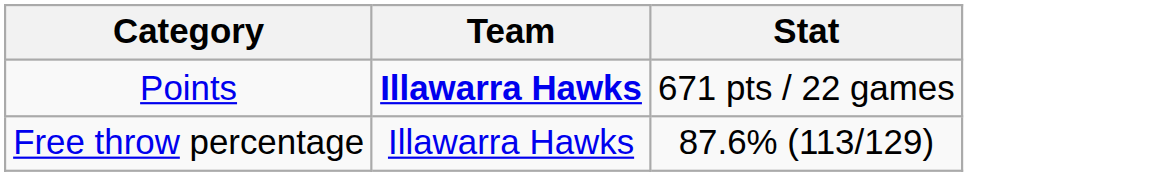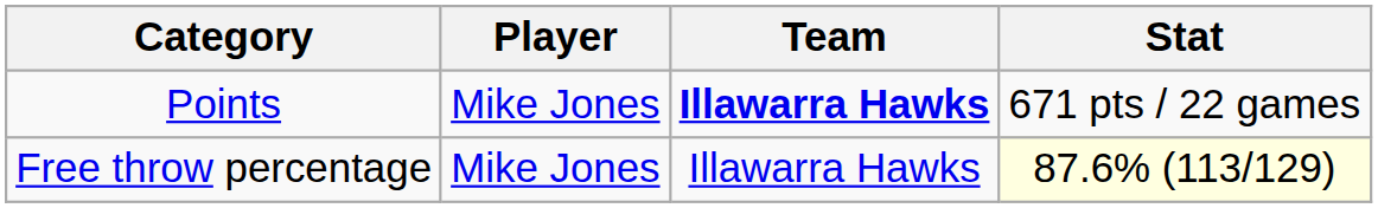+ column: Player | Mike Jones | Mike Jones
Free throw percentage | Stat: no background -> lightyellow background
